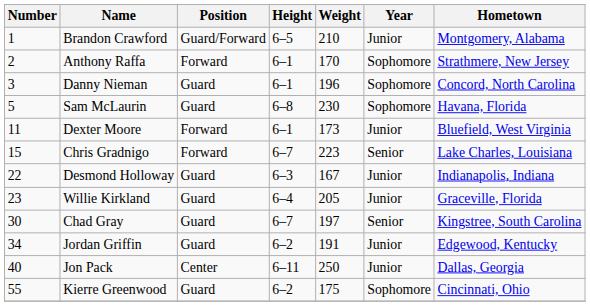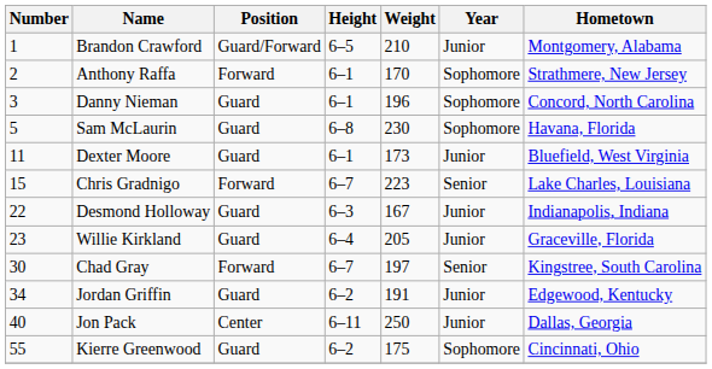Dexter Moore | Position: Forward -> Guard
Chad Gray | Position: Guard -> Forward
